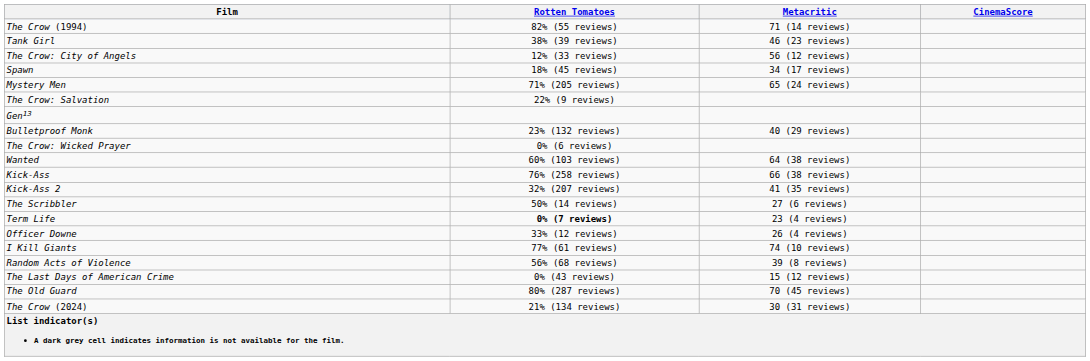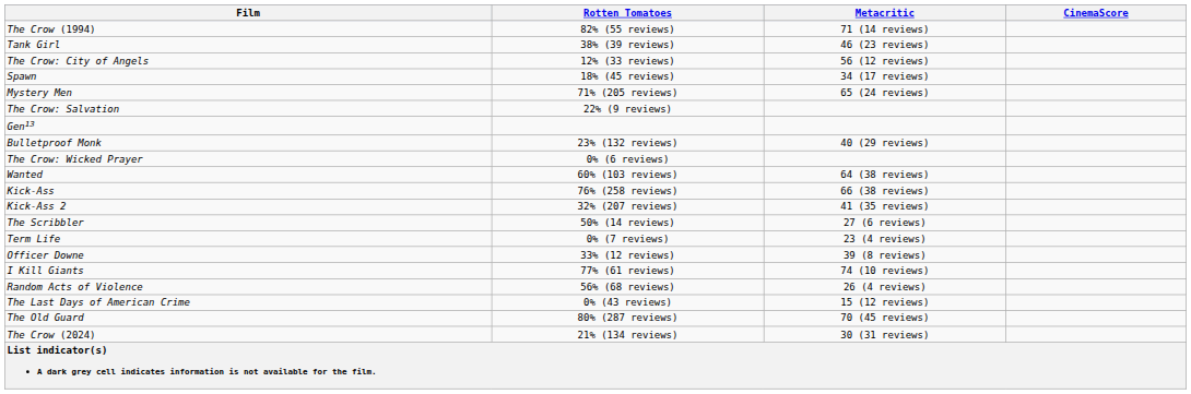Term Life | Rotten Tomatoes: bold -> normal
Officer Downe | Metacritic: 26 (4 reviews) -> 39 (8 reviews)
Random Acts of Violence | Metacritic: 39 (8 reviews) -> 26 (4 reviews)
